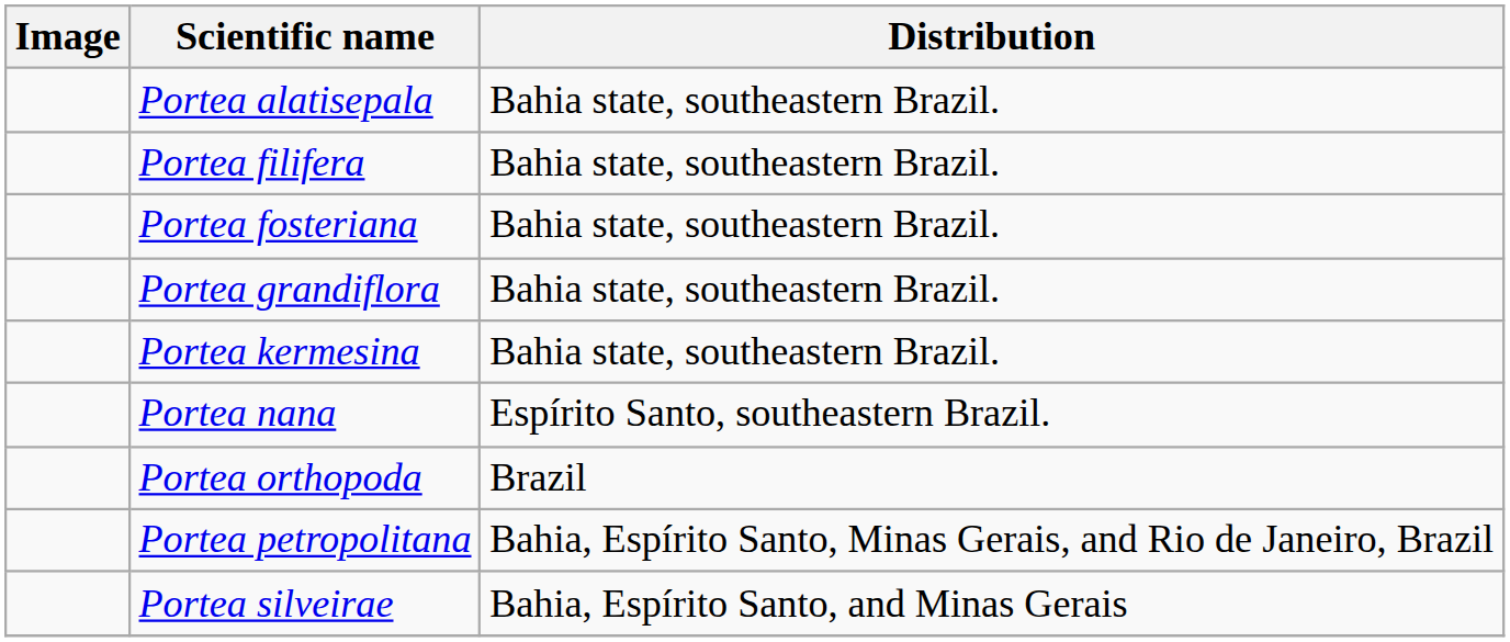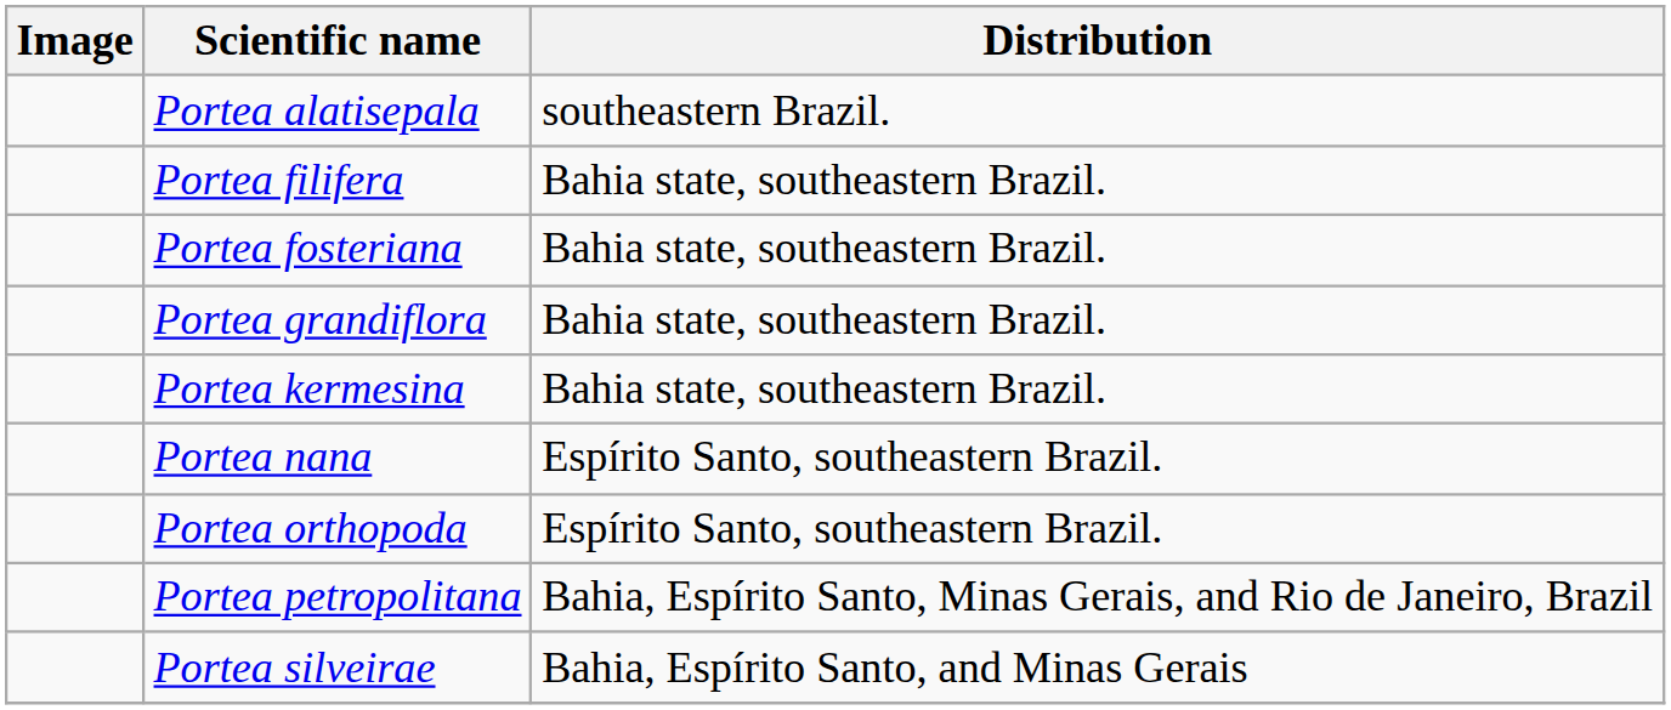Portea alatisepala | Distribution: Bahia state, southeastern Brazil. -> southeastern Brazil.
Portea orthopoda | Distribution: Brazil -> Espírito Santo, southeastern Brazil.
